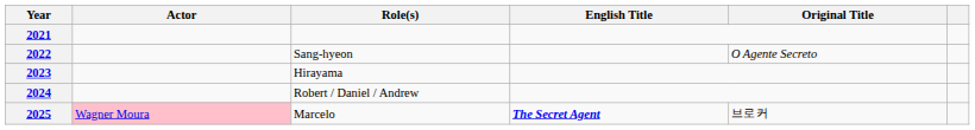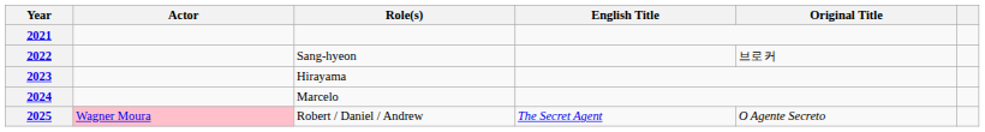2022 | Original Title: O Agente Secreto -> 브로커
2024 | Role(s): Robert / Daniel / Andrew -> Marcelo
2025 | Role(s): Marcelo -> Robert / Daniel / Andrew
2025 | English Title: bold -> normal
2025 | Original Title: 브로커 -> O Agente Secreto
